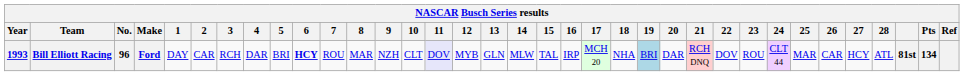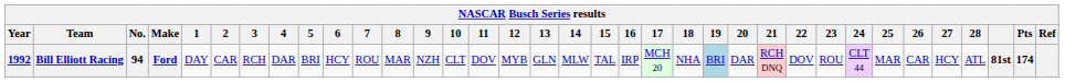Bill Elliott Racing | Year: 1993 -> 1992
Bill Elliott Racing | No.: 96 -> 94
Bill Elliott Racing | 6: bold -> normal
Bill Elliott Racing | 11: lavender background -> no background
Bill Elliott Racing | Pts: 134 -> 174
